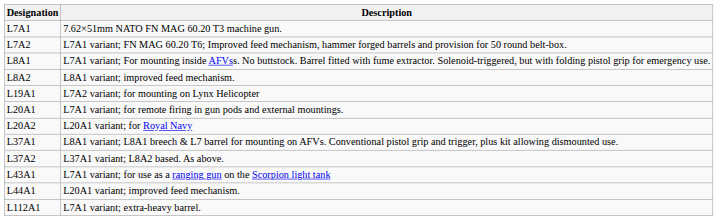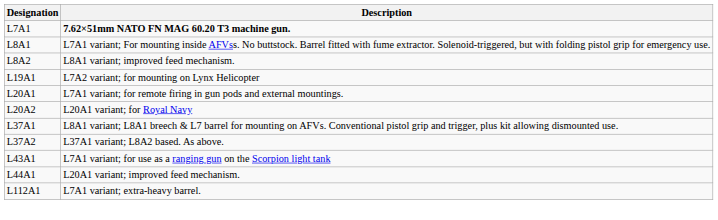L7A1 | Description: normal -> bold
- row: L7A2 | L7A1 variant; FN MAG 60.20 T6; Improved feed mechanism, hammer forged barrels and provision for 50 round belt-box.
